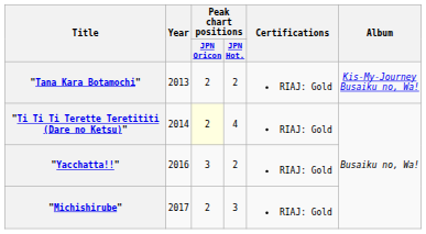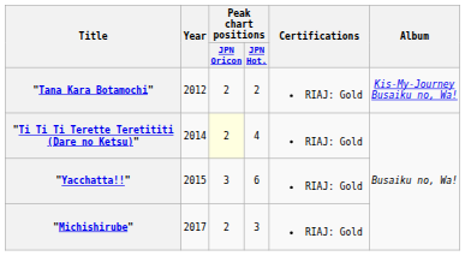"Tana Kara Botamochi" | Year: 2013 -> 2012
"Yacchatta!!" | Year: 2016 -> 2015
"Yacchatta!!" | Peak chart positions / JPN Hot.: 2 -> 6
